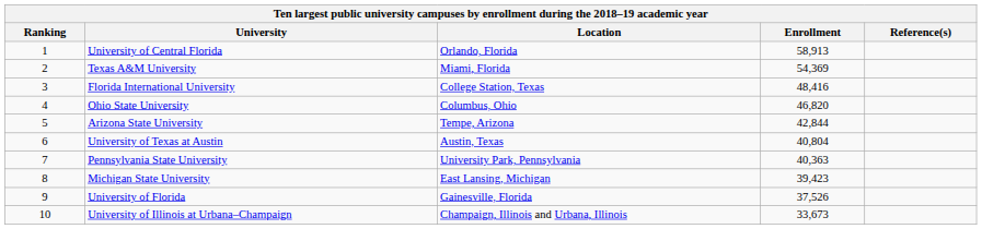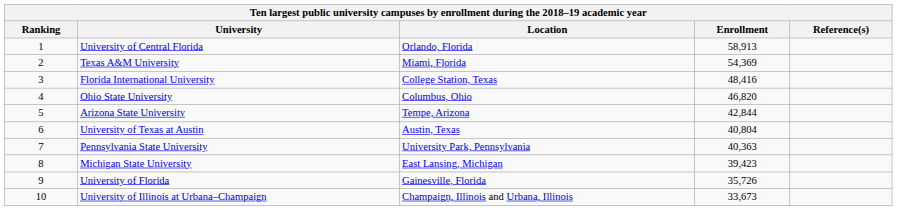University of Florida | Enrollment: 37,526 -> 35,726
